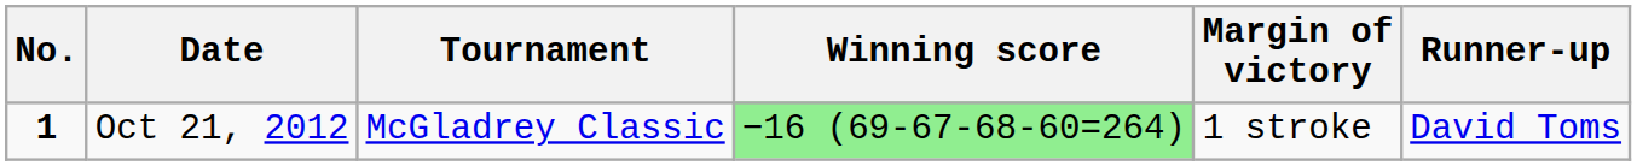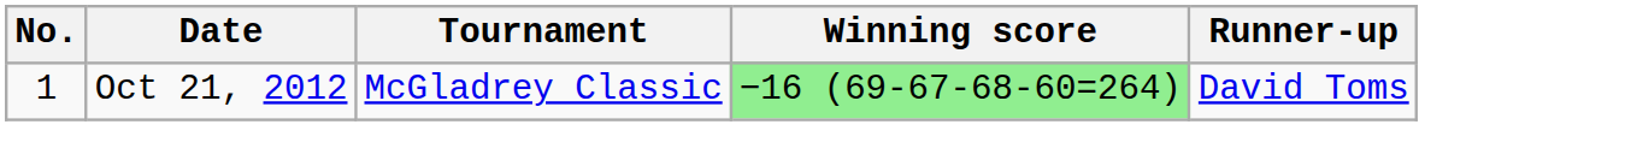- column: Margin of victory | 1 stroke
Oct 21, 2012 | No.: bold -> normal
